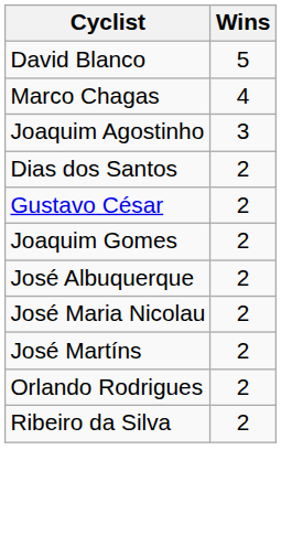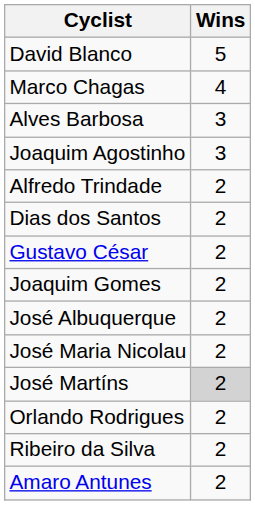+ row: Alves Barbosa | 3
+ row: Alfredo Trindade | 2
José Martíns | Wins: no background -> lightgrey background
+ row: Amaro Antunes | 2
